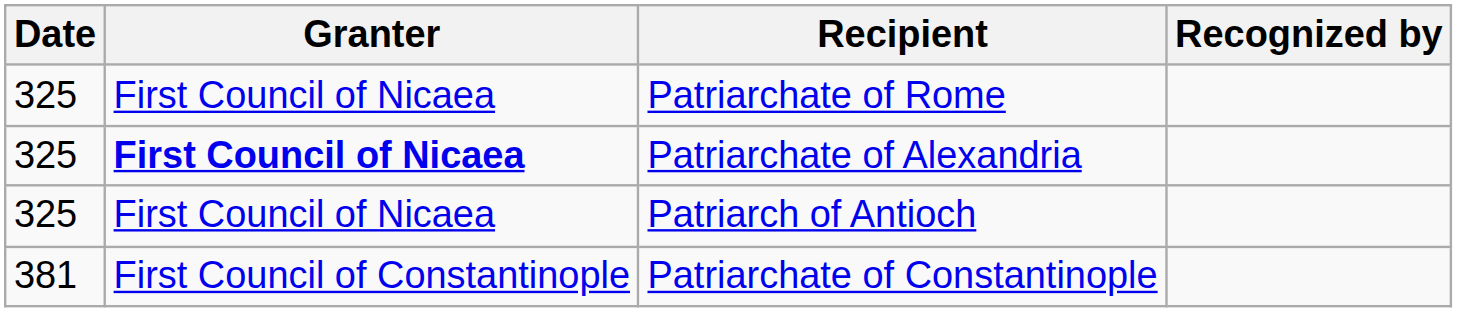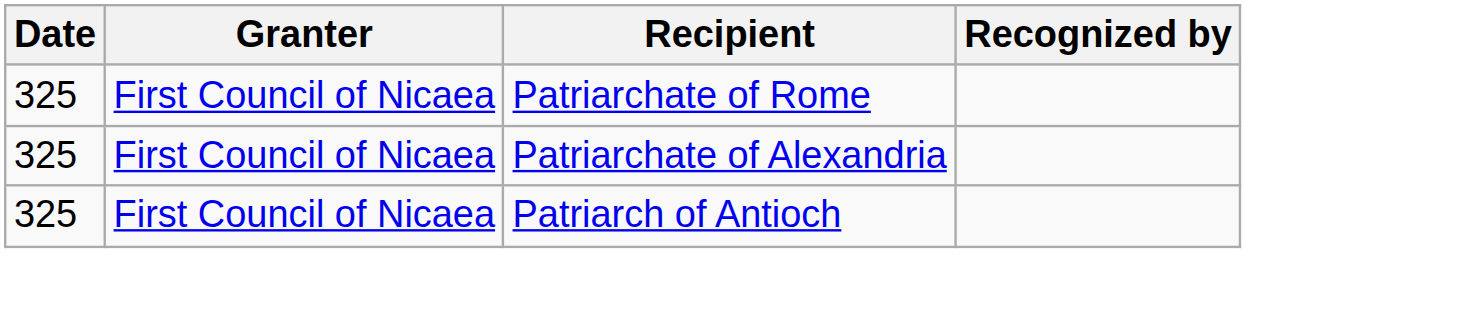Patriarchate of Alexandria | Granter: bold -> normal
- row: 381 | First Council of Constantinople | Patriarchate of Constantinople
